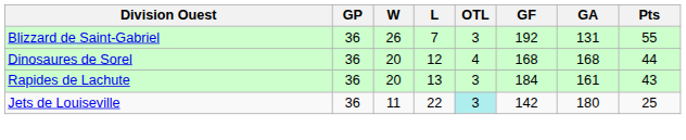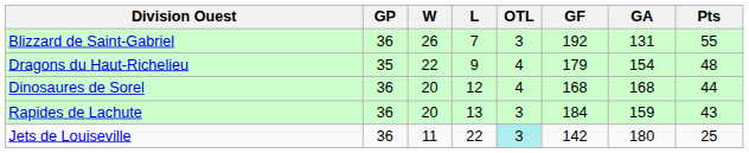+ row: Dragons du Haut-Richelieu | 35 | 22 | 9 | 4 | 179 | 154 | 48
Rapides de Lachute | GA: 161 -> 159
